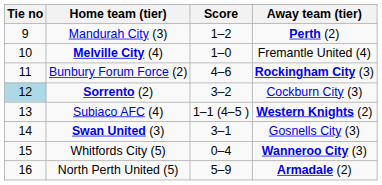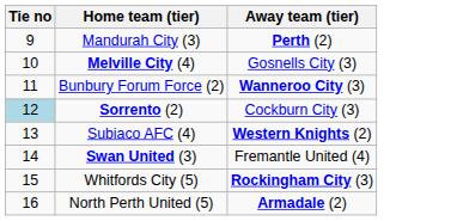- column: Score | 1–2 | 1–0 | 4–6 | 3–2 | 1–1 (4–5 ) | 3–1 | 0–4 | 5–9
Melville City (4) | Away team (tier): Fremantle United (4) -> Gosnells City (3)
Bunbury Forum Force (2) | Away team (tier): Rockingham City (3) -> Wanneroo City (3)
Swan United (3) | Away team (tier): Gosnells City (3) -> Fremantle United (4)
Whitfords City (5) | Away team (tier): Wanneroo City (3) -> Rockingham City (3)
